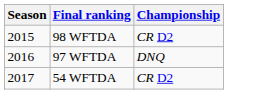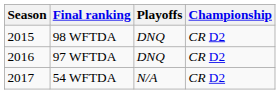+ column: Playoffs | DNQ | DNQ | N/A
97 WFTDA | Championship: DNQ -> CR D2
